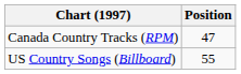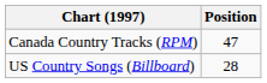US Country Songs (Billboard) | Position: 55 -> 28
